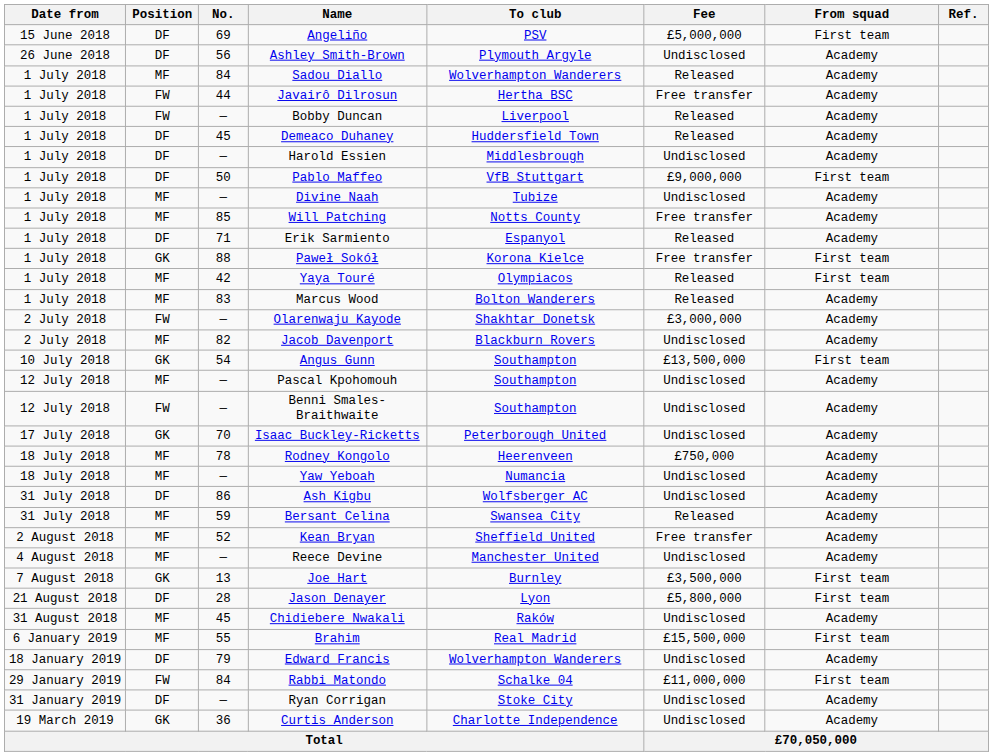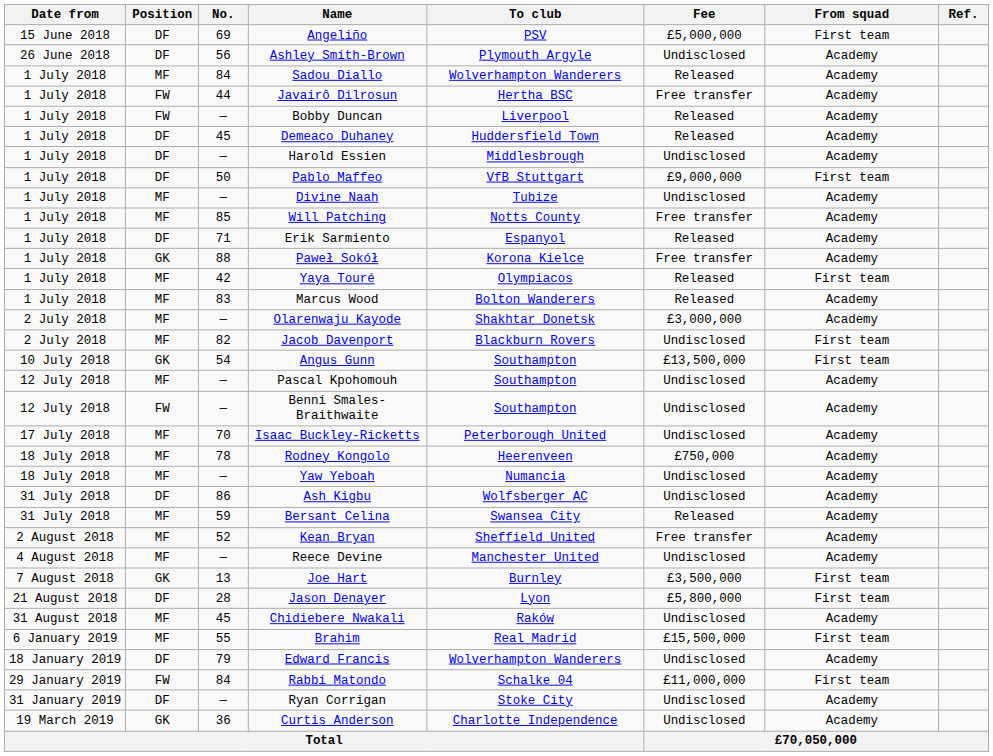Paweł Sokół | From squad: First team -> Academy
Olarenwaju Kayode | Position: FW -> MF
Jacob Davenport | From squad: Academy -> First team
Isaac Buckley-Ricketts | Position: GK -> MF
